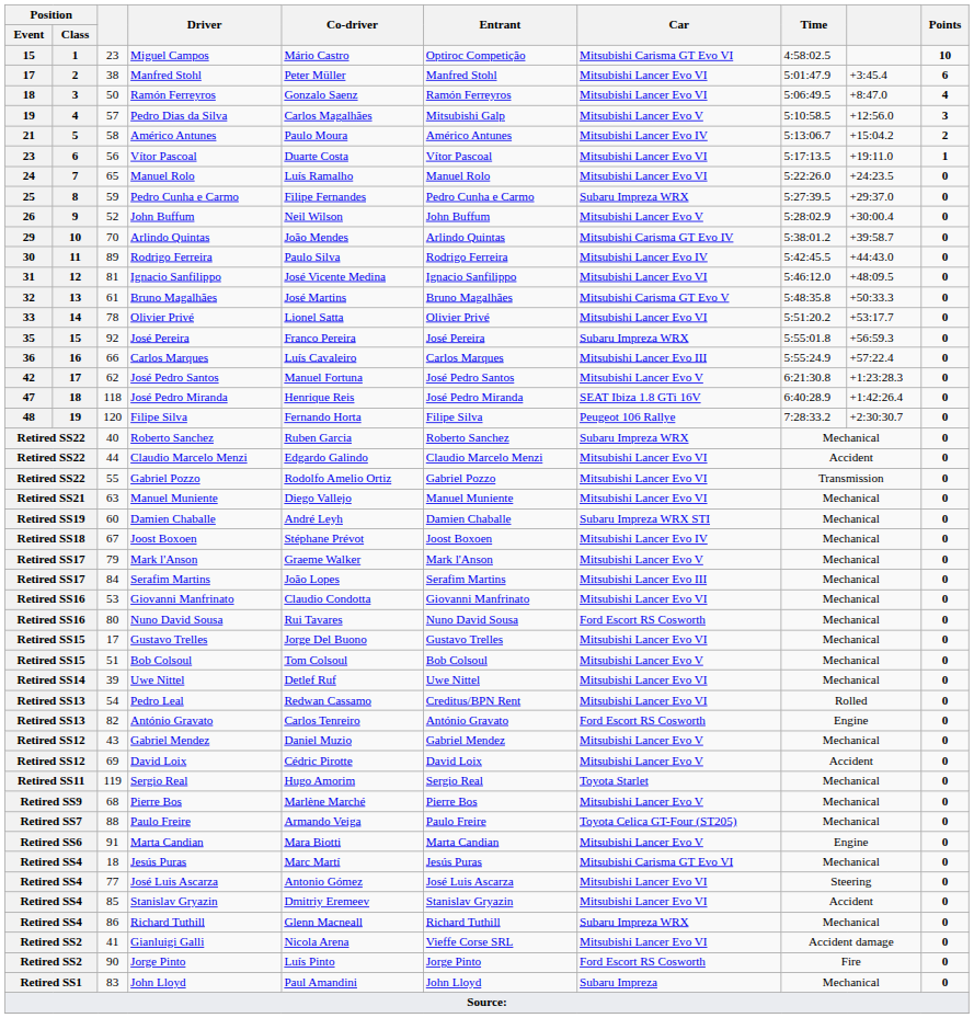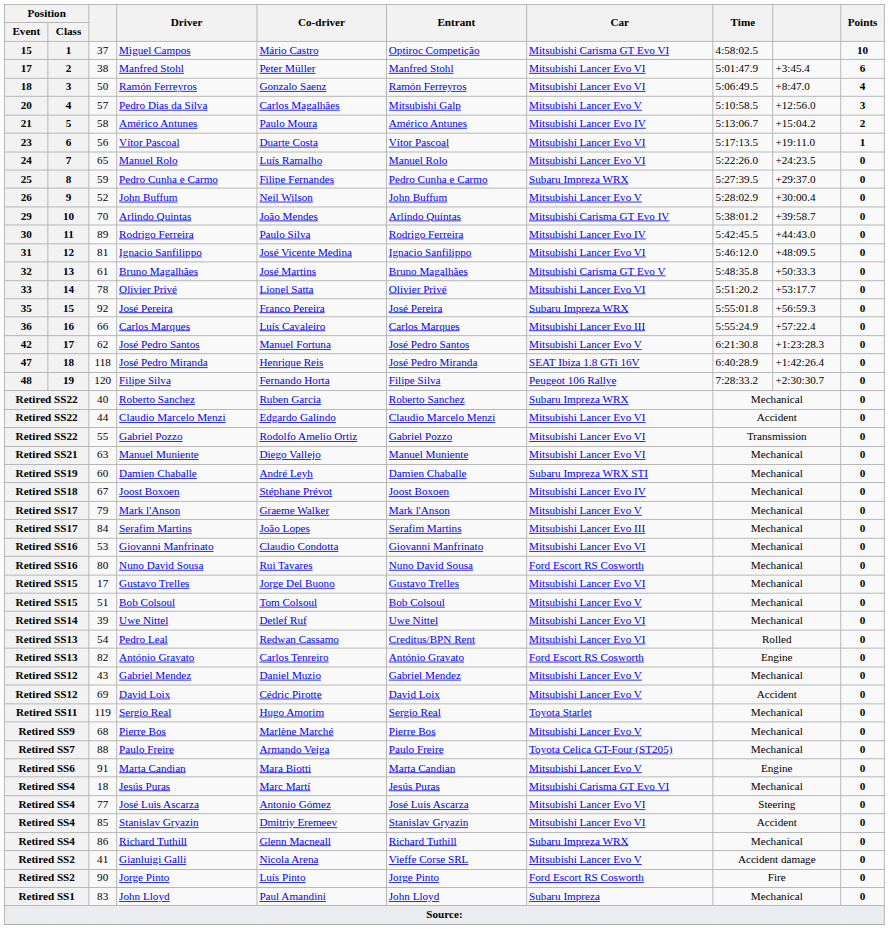Miguel Campos | column 3: 23 -> 37
Pedro Dias da Silva | Position / Event: 19 -> 20
Gianluigi Galli | Car: Mitsubishi Lancer Evo VI -> Mitsubishi Lancer Evo V
